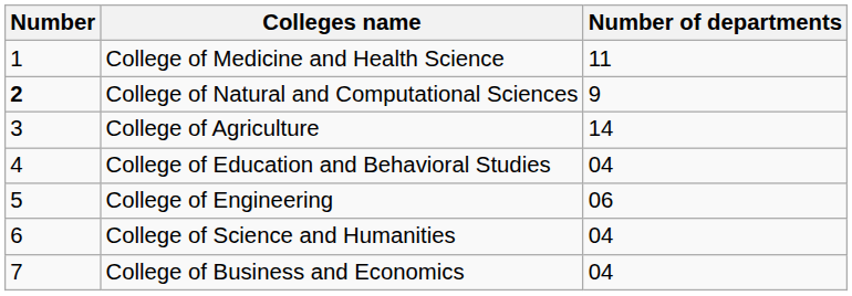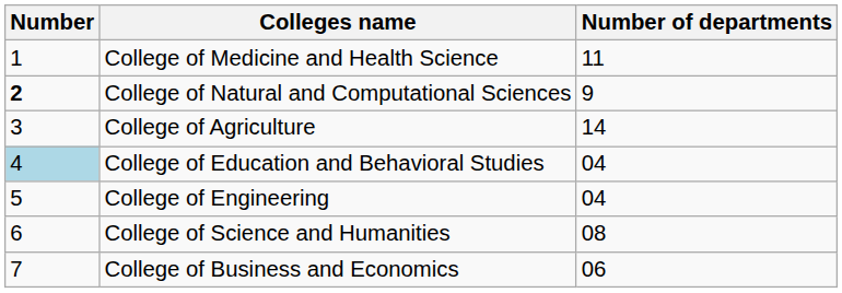College of Education and Behavioral Studies | Number: no background -> lightblue background
College of Engineering | Number of departments: 06 -> 04
College of Science and Humanities | Number of departments: 04 -> 08
College of Business and Economics | Number of departments: 04 -> 06
